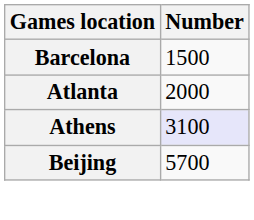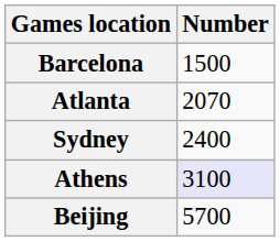Atlanta | Number: 2000 -> 2070
+ row: Sydney | 2400
